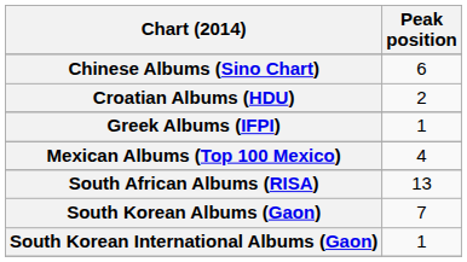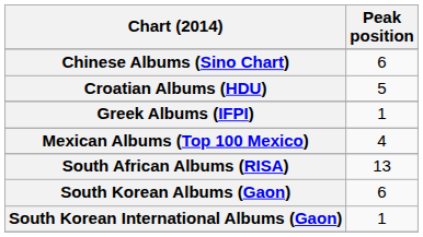Croatian Albums (HDU) | Peak position: 2 -> 5
South Korean Albums (Gaon) | Peak position: 7 -> 6
